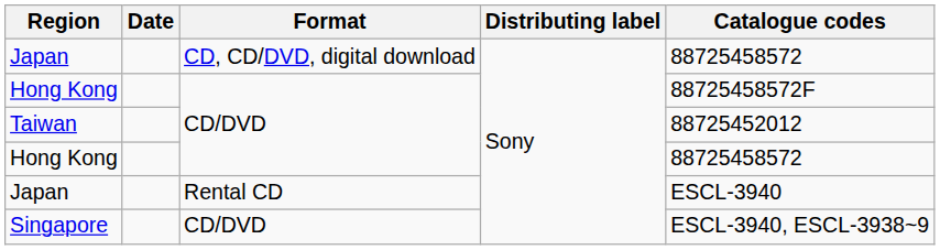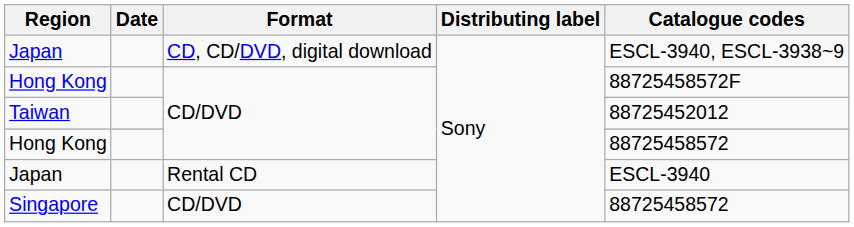Japan / CD, CD/DVD, digital download | Catalogue codes: 88725458572 -> ESCL-3940, ESCL-3938~9
Singapore | Catalogue codes: ESCL-3940, ESCL-3938~9 -> 88725458572
